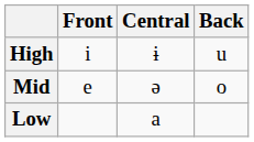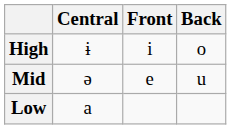columns swapped: Front <-> Central
High | Back: u -> o
Mid | Back: o -> u
